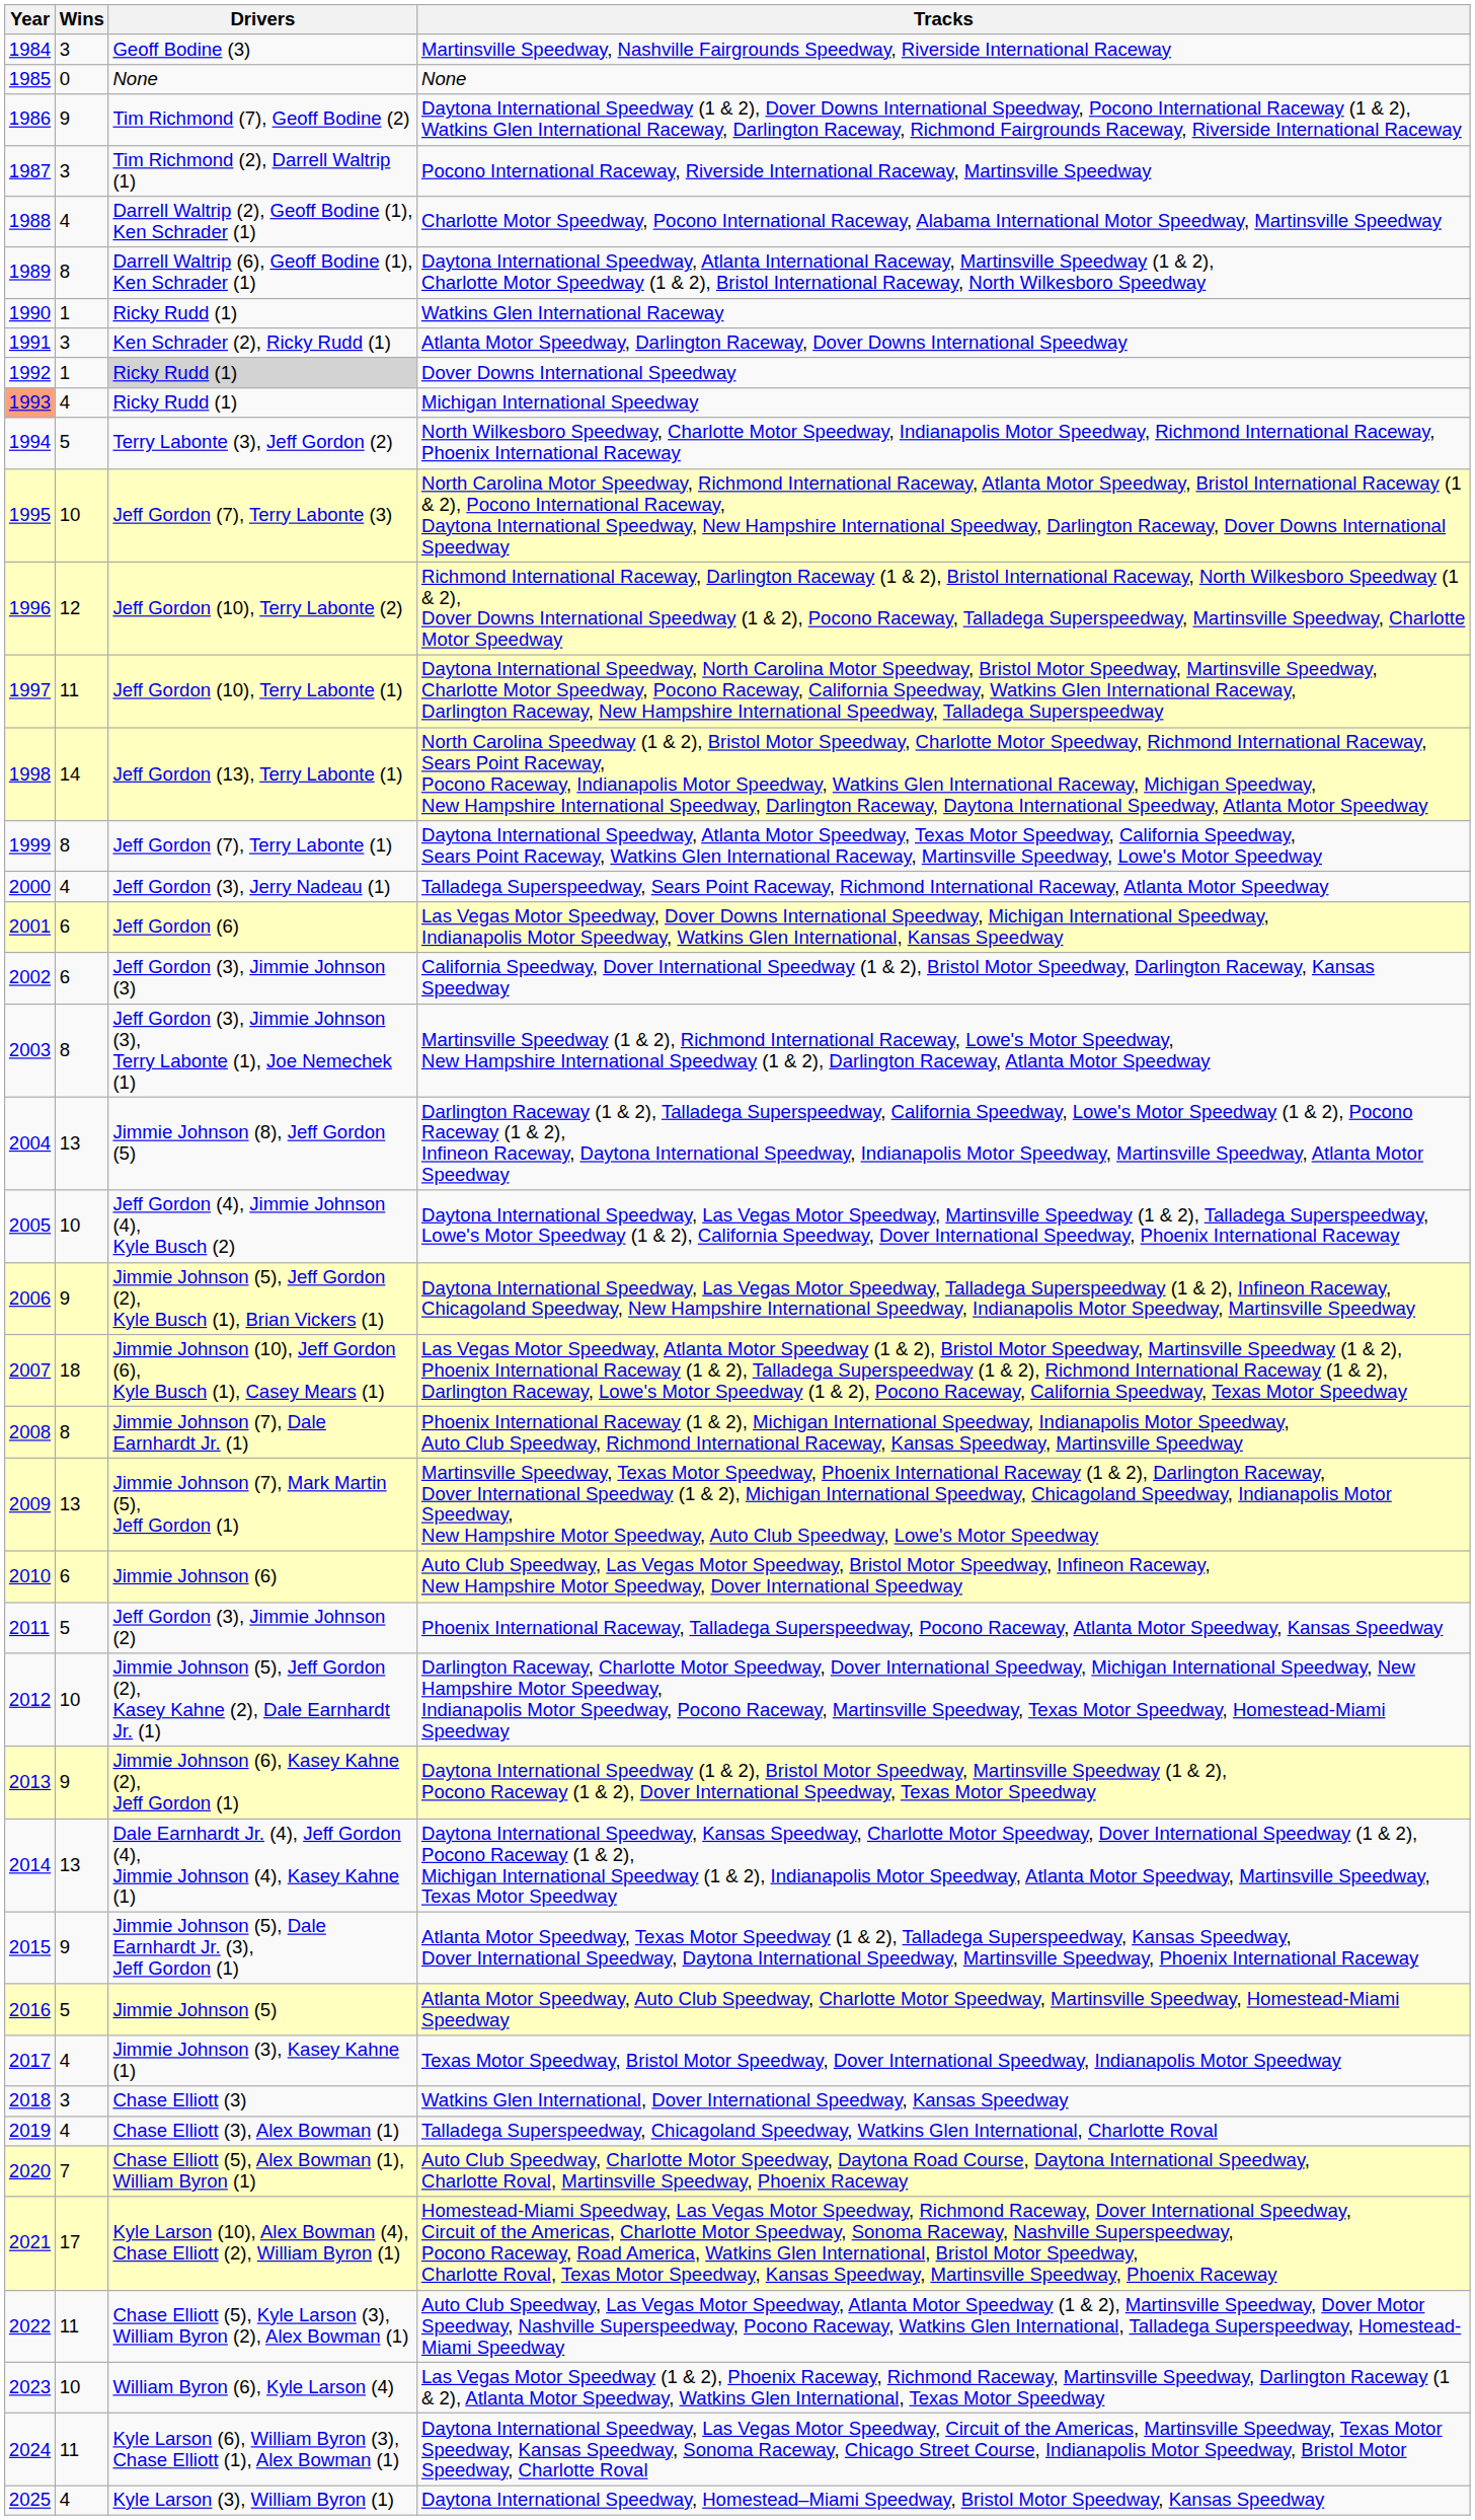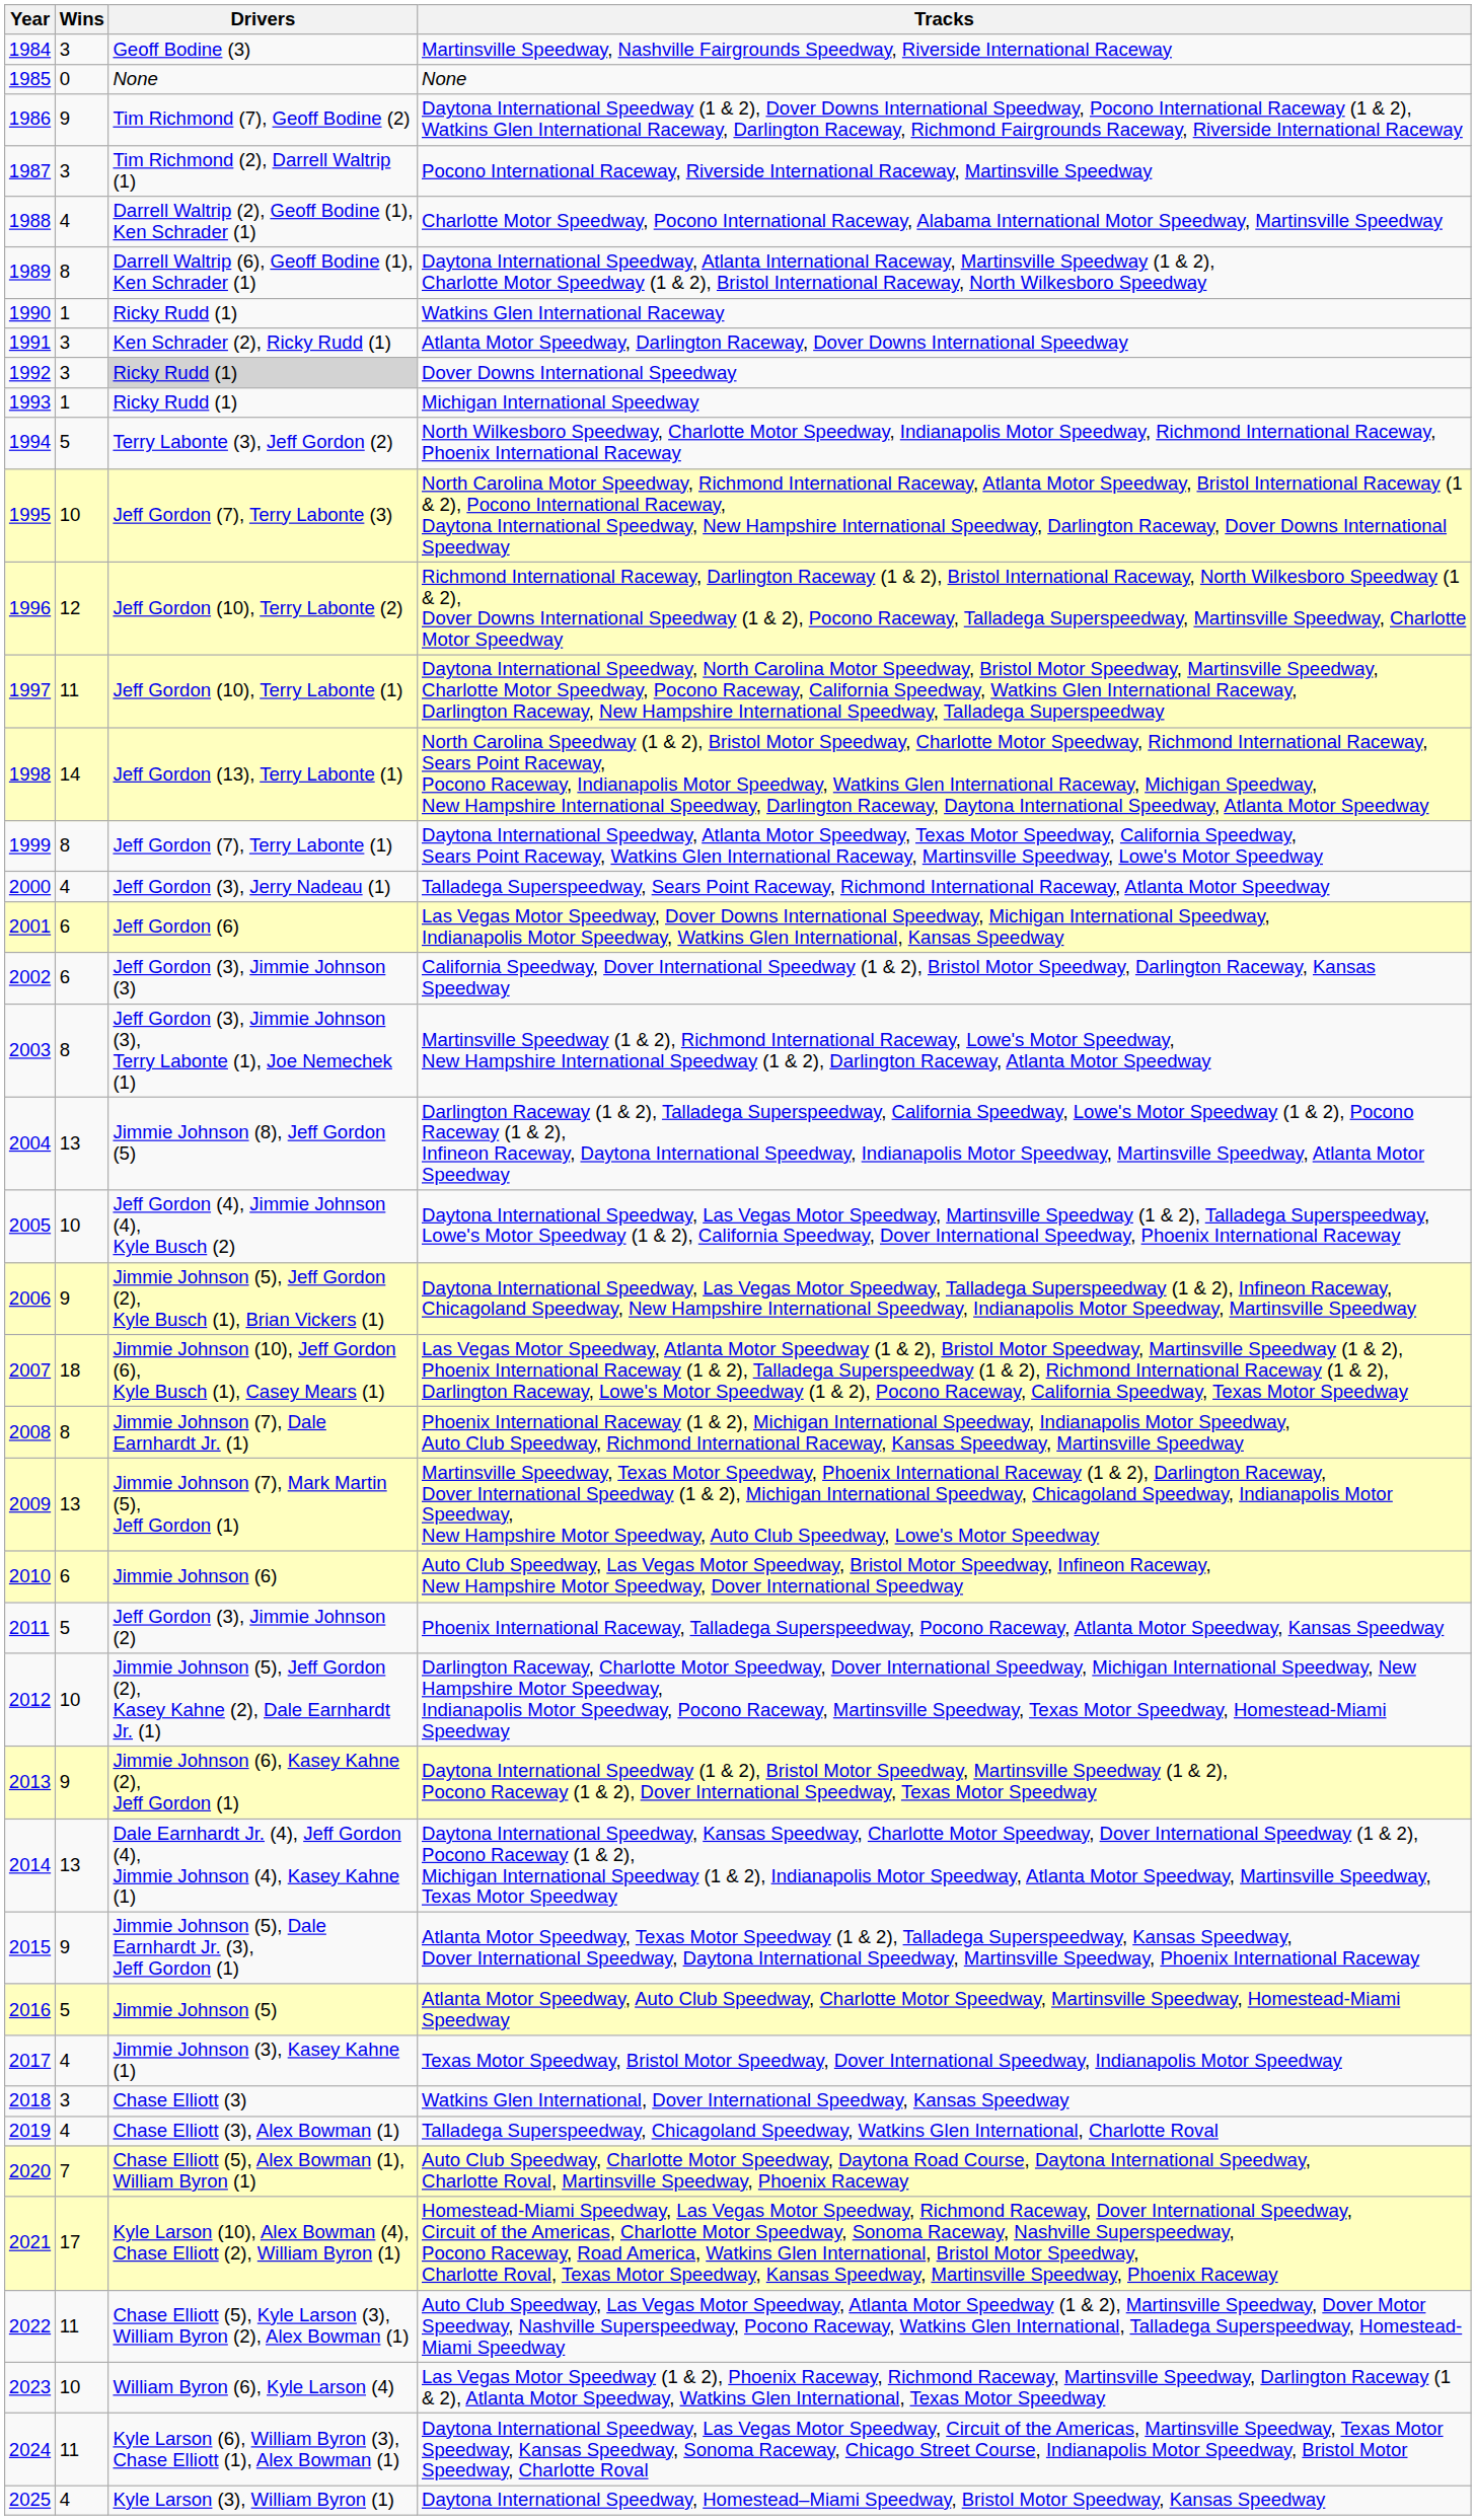Dover Downs International Speedway | Wins: 1 -> 3
Michigan International Speedway | Year: lightsalmon background -> no background
Michigan International Speedway | Wins: 4 -> 1
